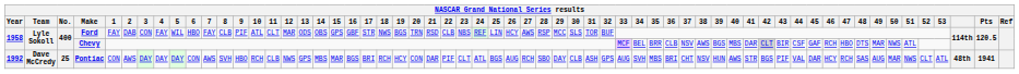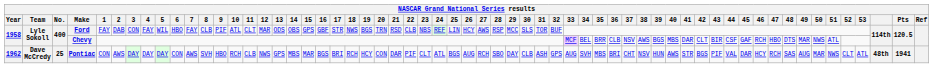Chevy | 42: lightgrey background -> no background
Pontiac | Year: 1992 -> 1962
